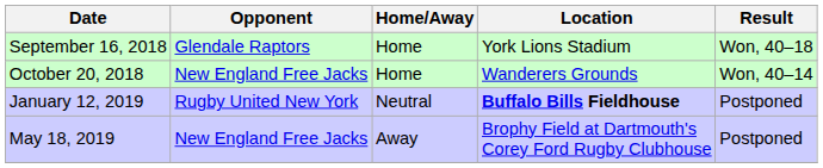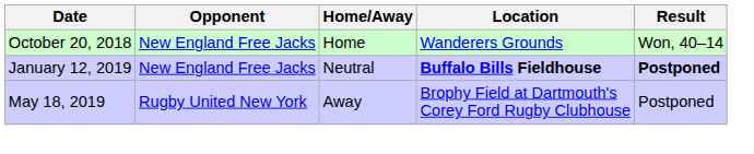- row: September 16, 2018 | Glendale Raptors | Home | York Lions Stadium | Won, 40–18
January 12, 2019 | Opponent: Rugby United New York -> New England Free Jacks
January 12, 2019 | Result: normal -> bold
May 18, 2019 | Opponent: New England Free Jacks -> Rugby United New York
